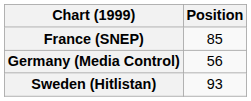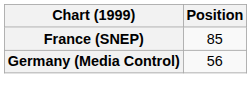- row: Sweden (Hitlistan) | 93
